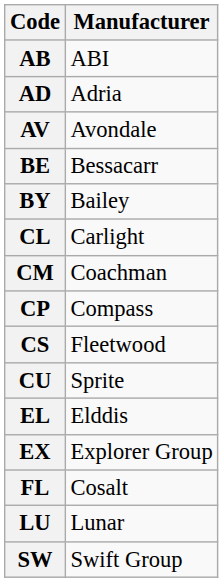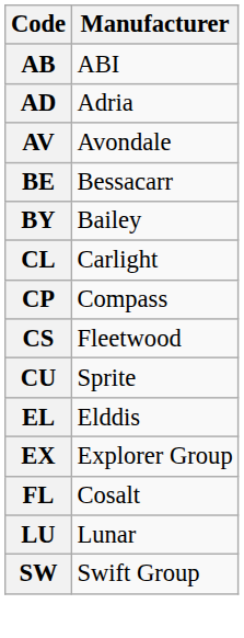- row: CM | Coachman
